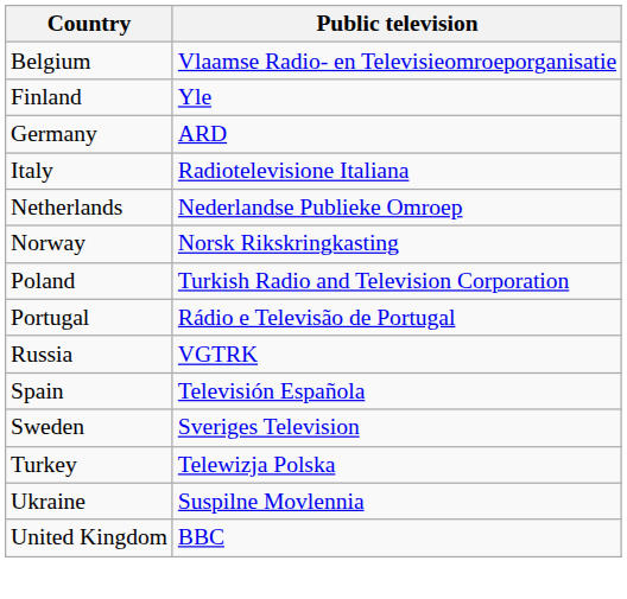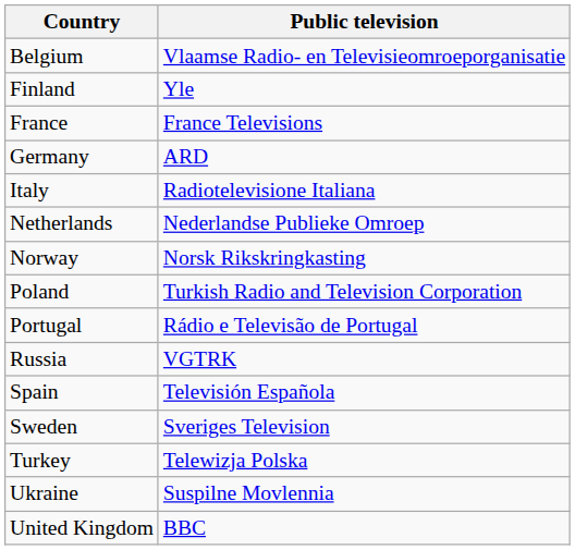+ row: France | France Televisions
